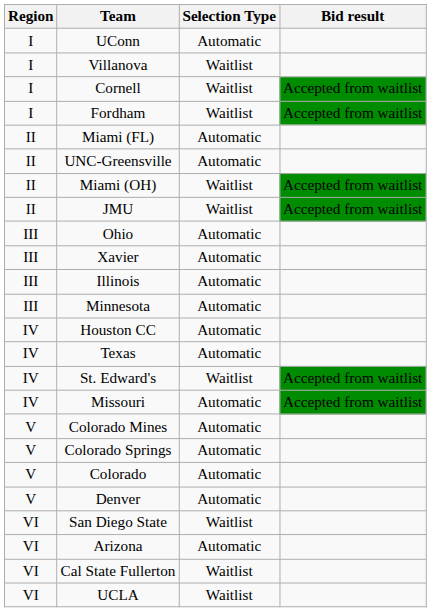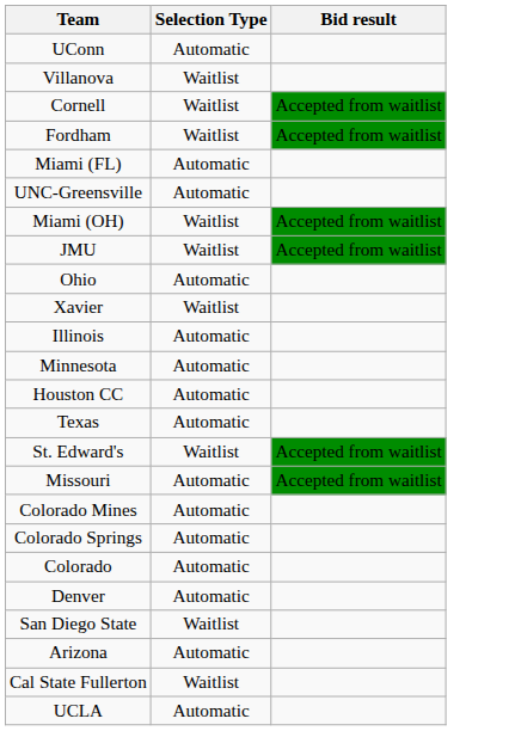- column: Region | I | I | I | I | II | II | II | II | III | III | III | III | IV | IV | IV | IV | V | V | V | V | VI | VI | VI | VI
Xavier | Selection Type: Automatic -> Waitlist
UCLA | Selection Type: Waitlist -> Automatic
